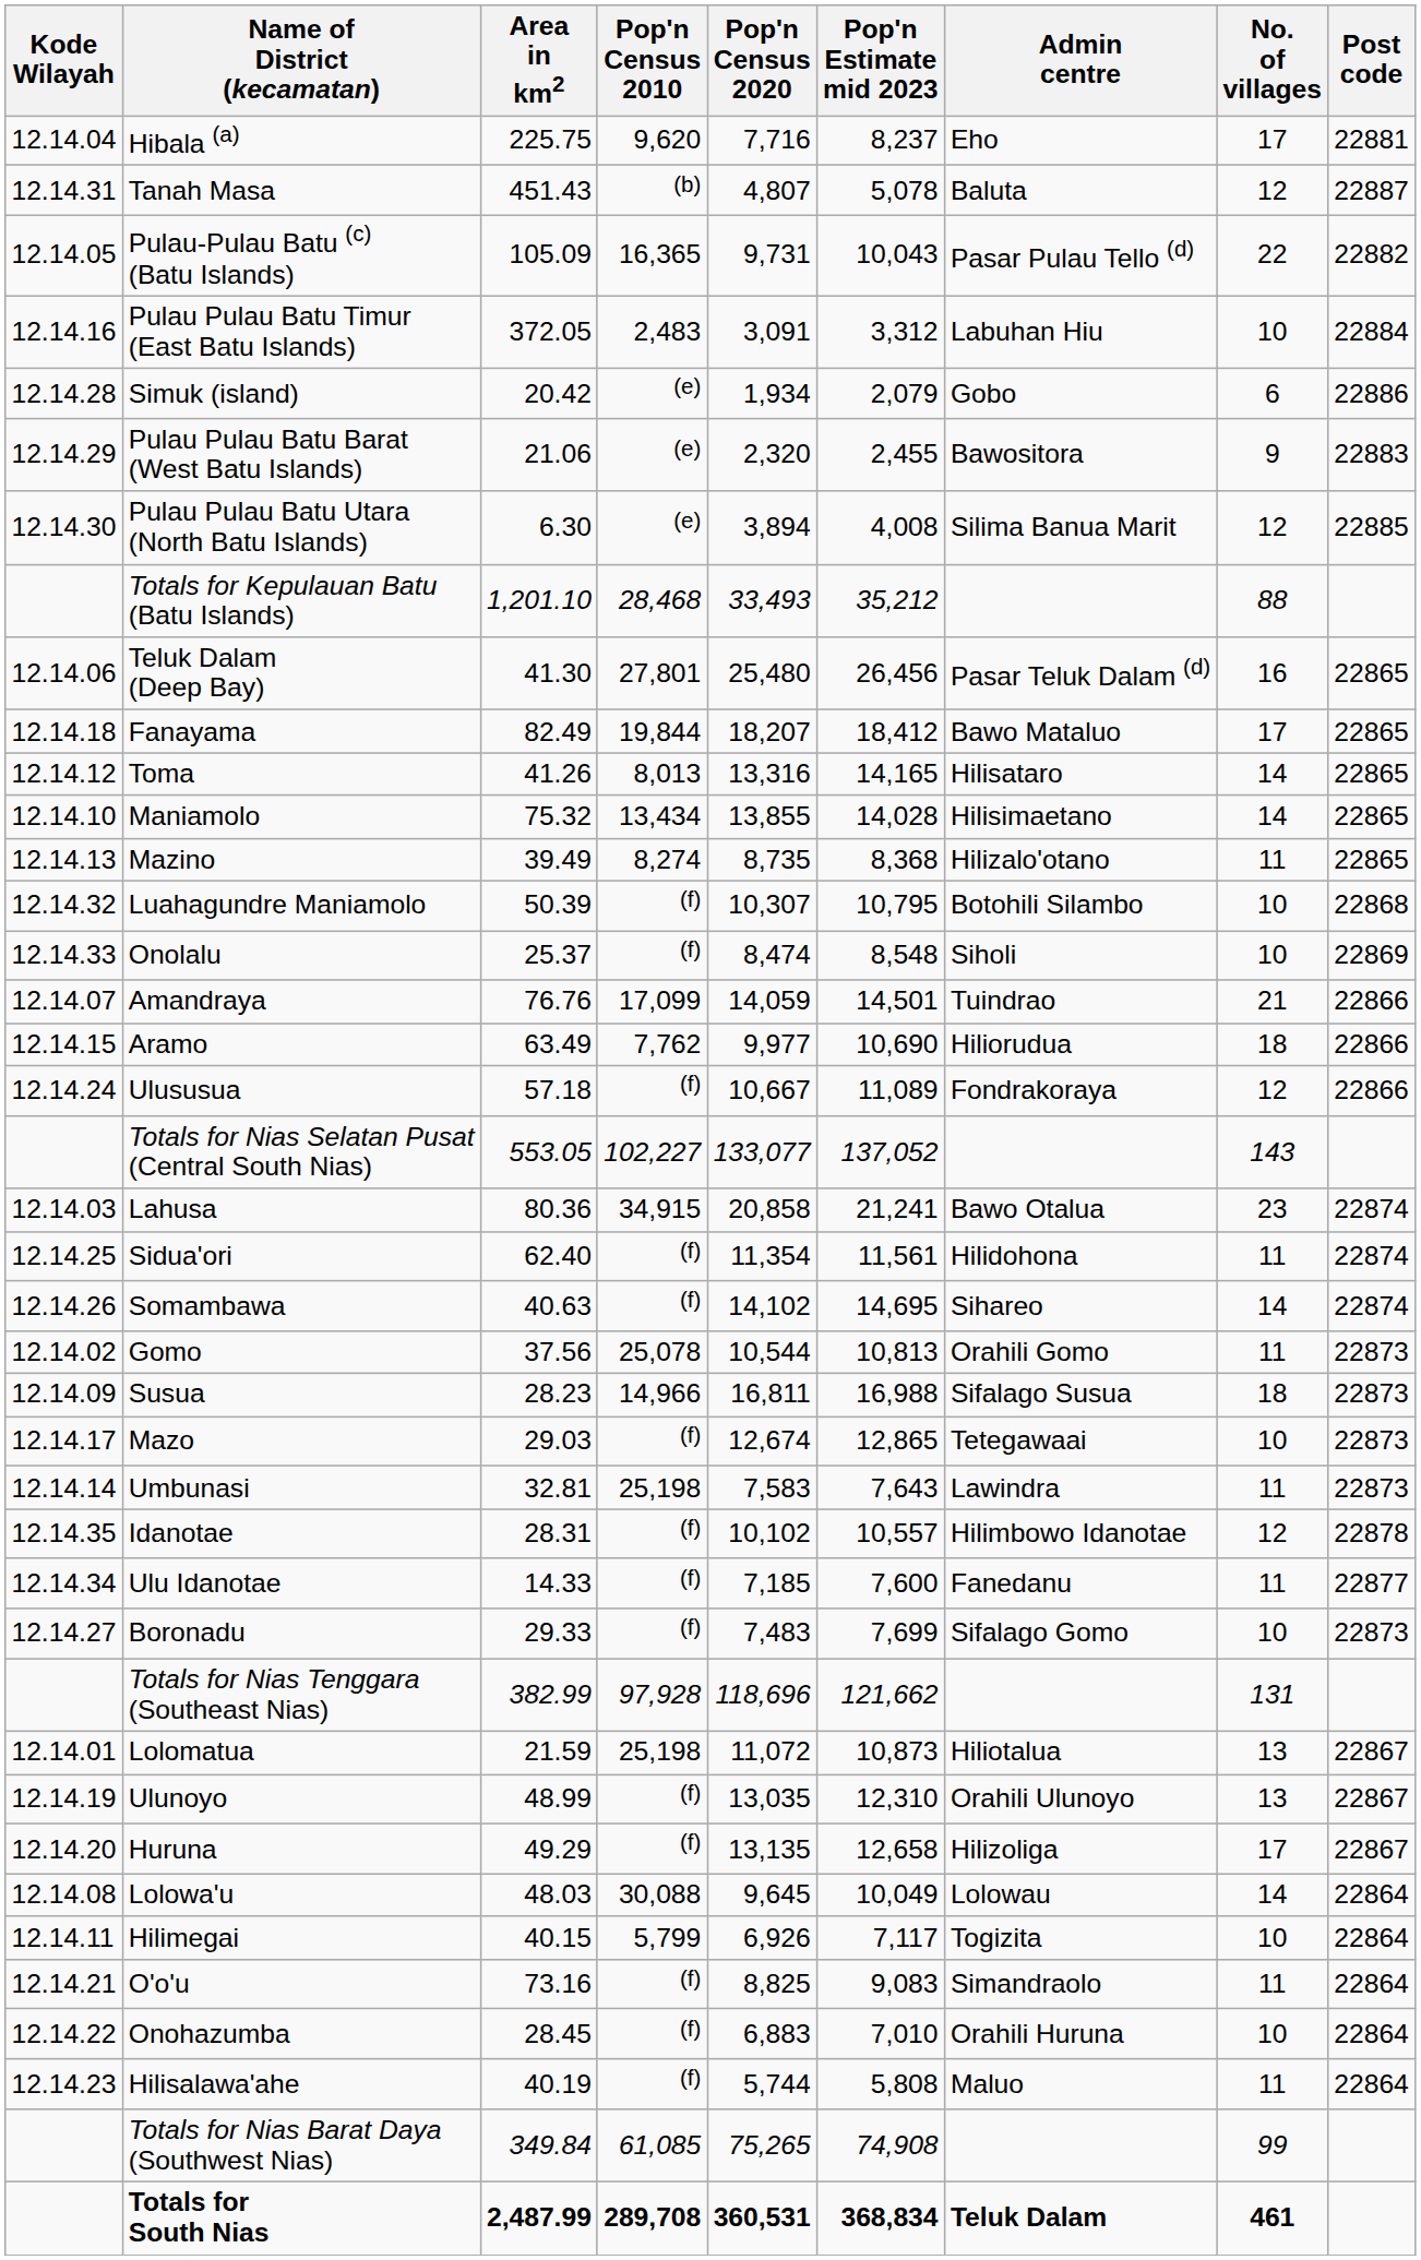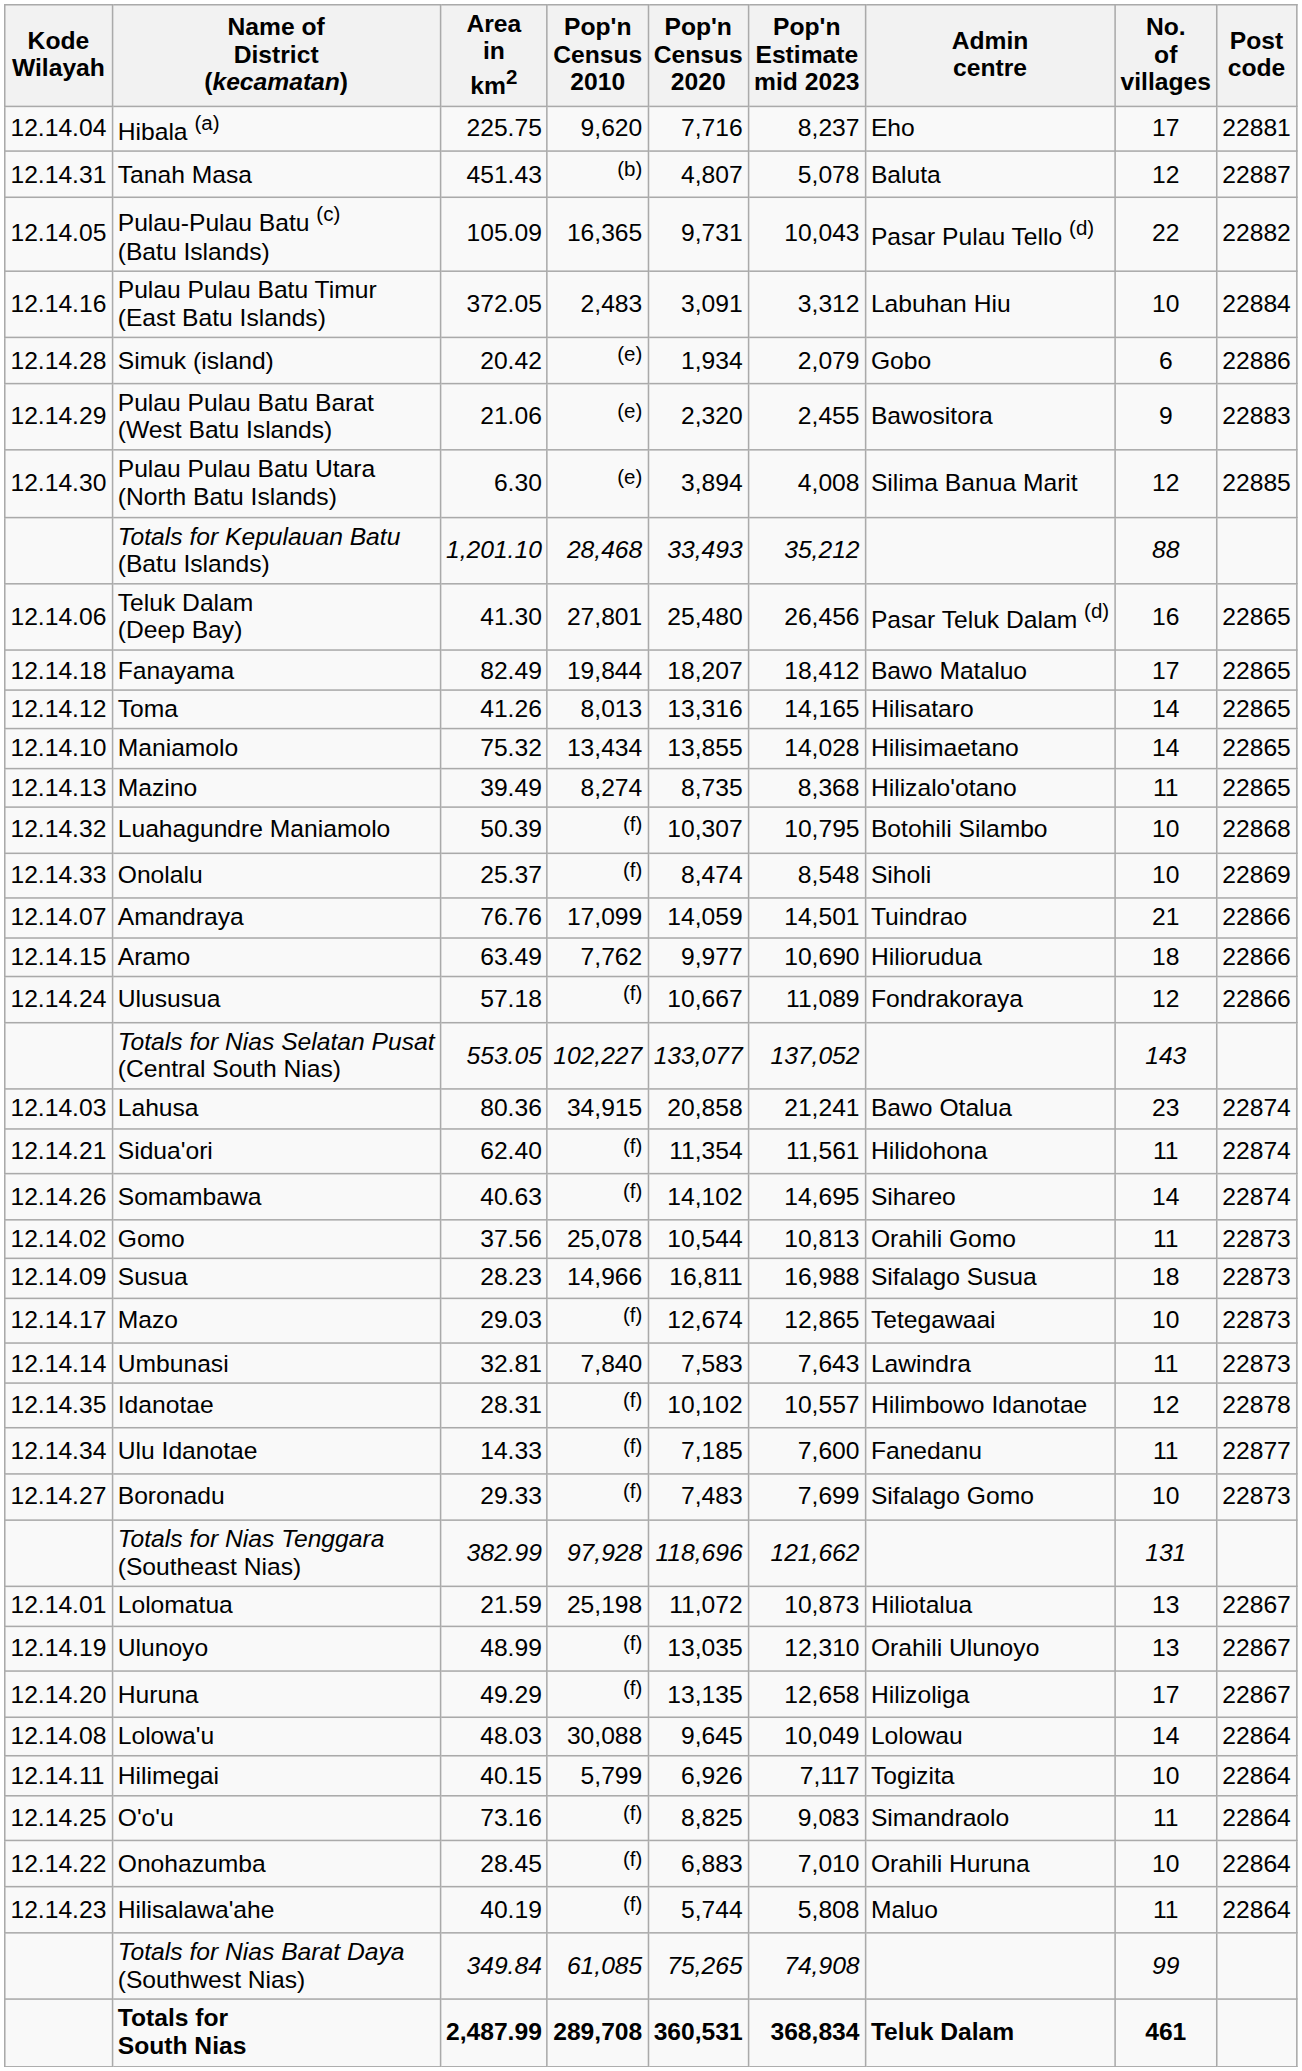Sidua'ori | Kode Wilayah: 12.14.25 -> 12.14.21
Umbunasi | Pop'n Census 2010: 25,198 -> 7,840
O'o'u | Kode Wilayah: 12.14.21 -> 12.14.25
